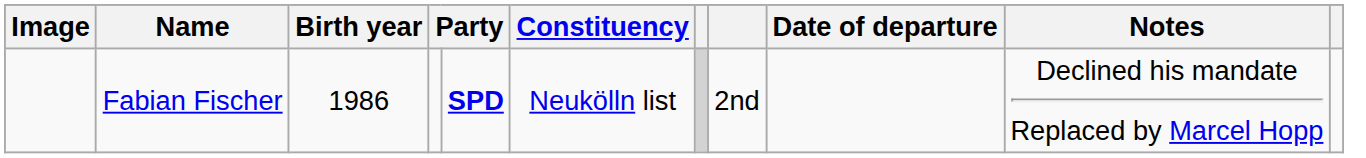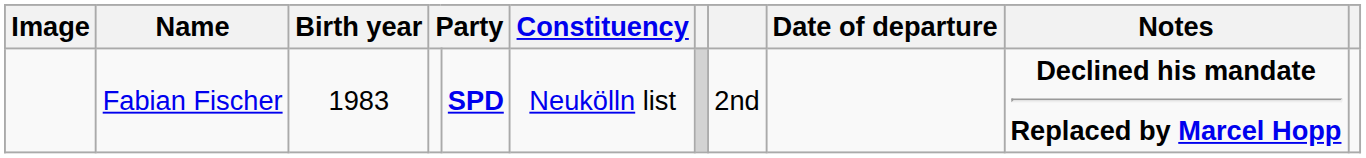Fabian Fischer | Birth year: 1986 -> 1983
Fabian Fischer | Notes: normal -> bold
